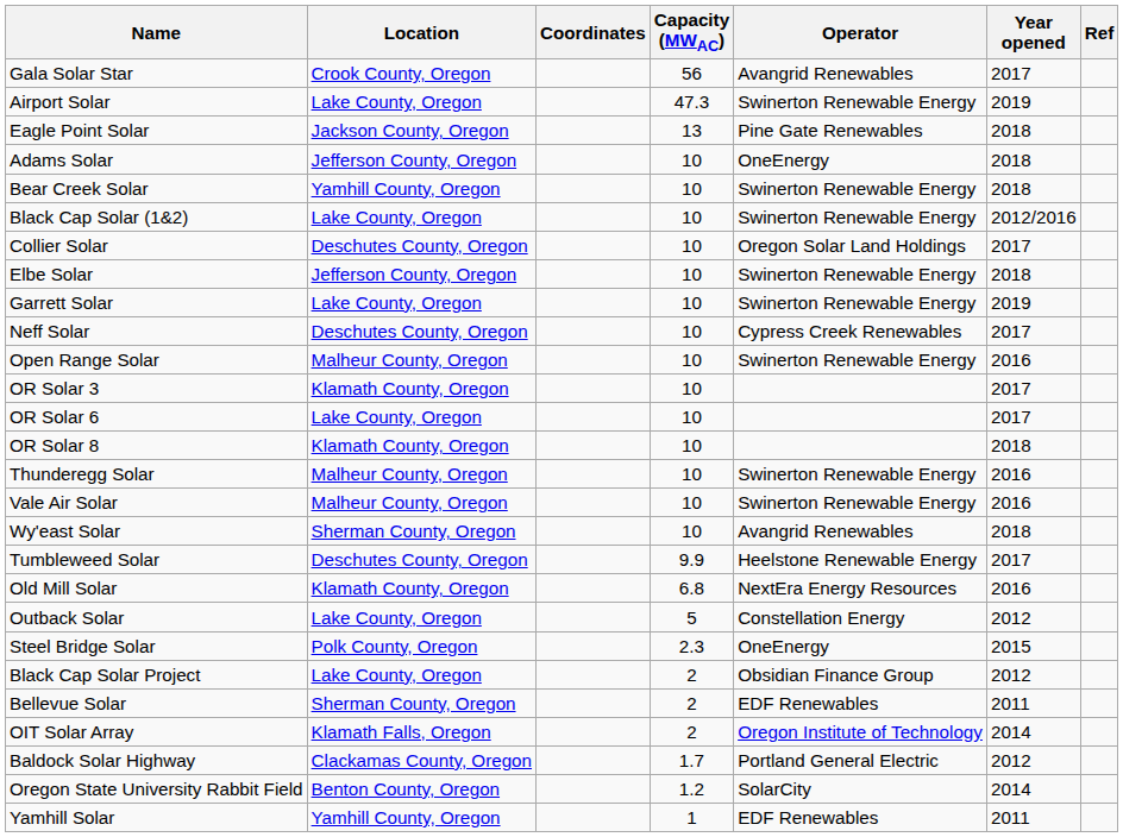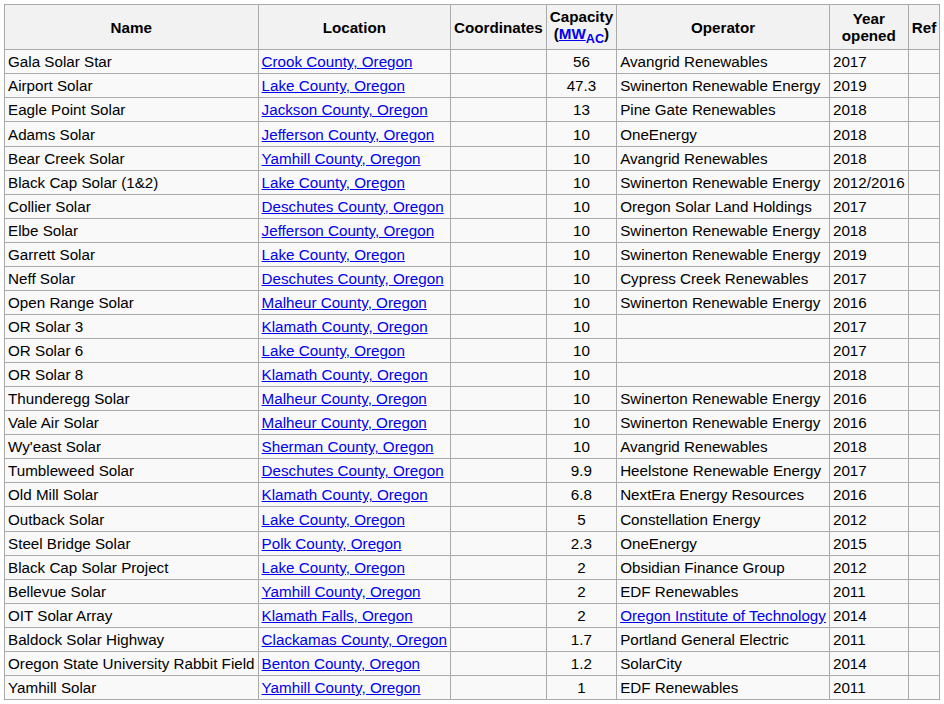Bear Creek Solar | Operator: Swinerton Renewable Energy -> Avangrid Renewables
Bellevue Solar | Location: Sherman County, Oregon -> Yamhill County, Oregon
Baldock Solar Highway | Year opened: 2012 -> 2011
